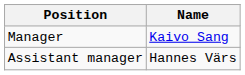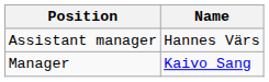rows swapped: Manager <-> Assistant manager
